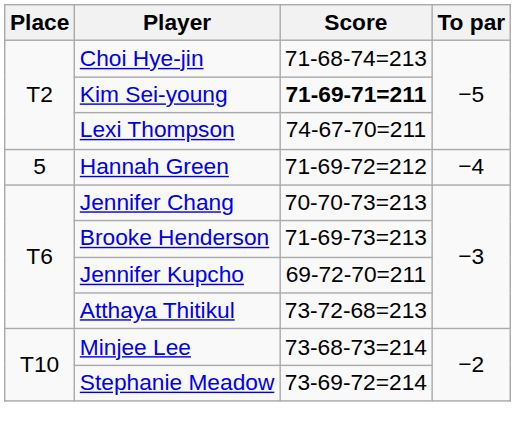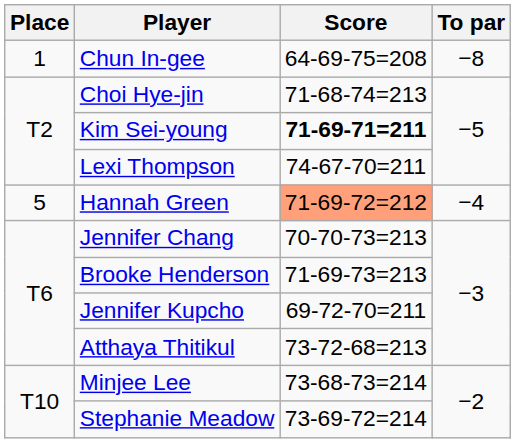+ row: 1 | Chun In-gee | 64-69-75=208 | −8
Hannah Green | Score: no background -> lightsalmon background
